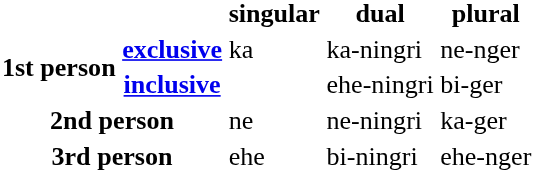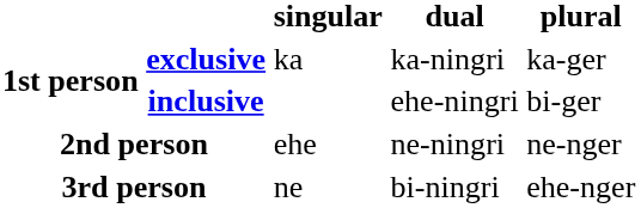exclusive | plural: ne-nger -> ka-ger
2nd person | singular: ne -> ehe
2nd person | plural: ka-ger -> ne-nger
3rd person | singular: ehe -> ne
